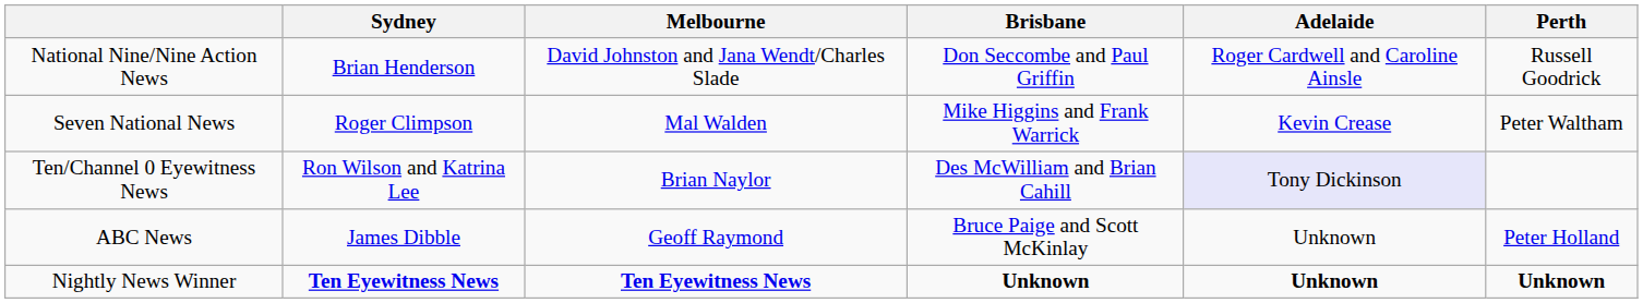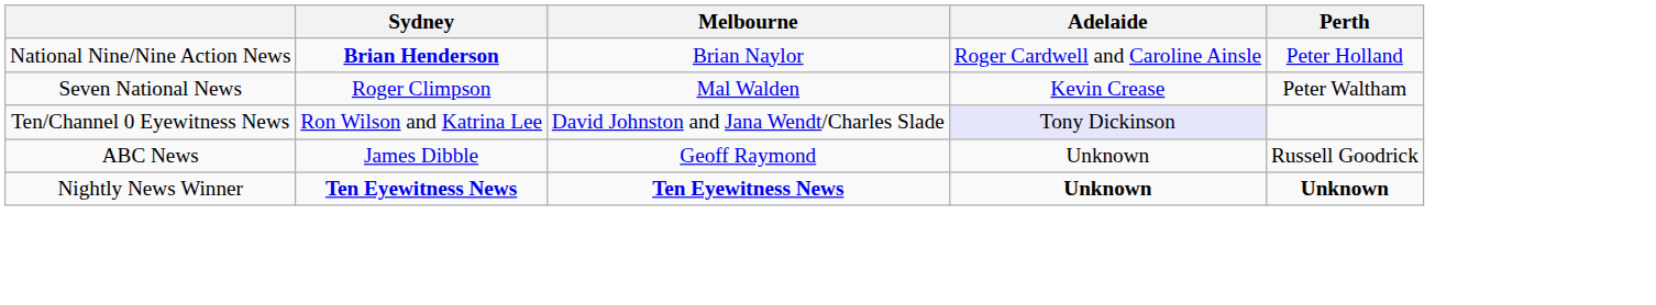- column: Brisbane | Don Seccombe and Paul Griffin | Mike Higgins and Frank Warrick | Des McWilliam and Brian Cahill | Bruce Paige and Scott McKinlay | Unknown
National Nine/Nine Action News | Sydney: normal -> bold
National Nine/Nine Action News | Melbourne: David Johnston and Jana Wendt/Charles Slade -> Brian Naylor
National Nine/Nine Action News | Perth: Russell Goodrick -> Peter Holland
Ten/Channel 0 Eyewitness News | Melbourne: Brian Naylor -> David Johnston and Jana Wendt/Charles Slade
ABC News | Perth: Peter Holland -> Russell Goodrick
